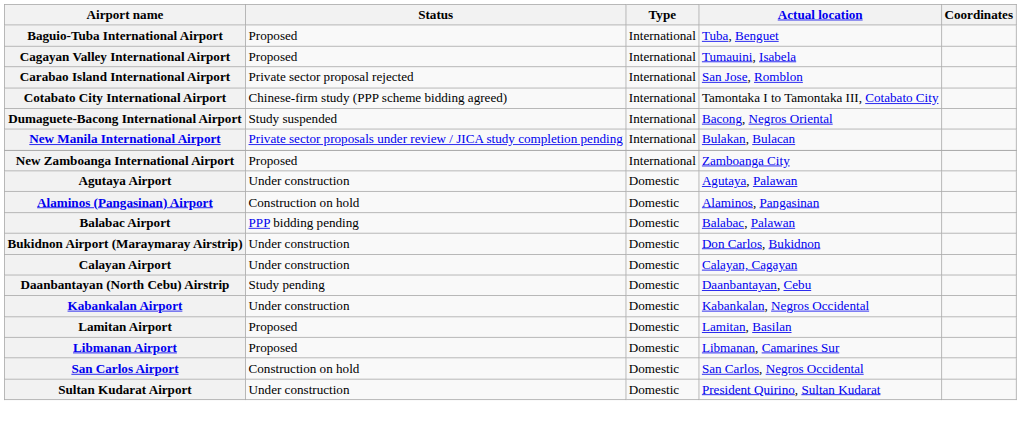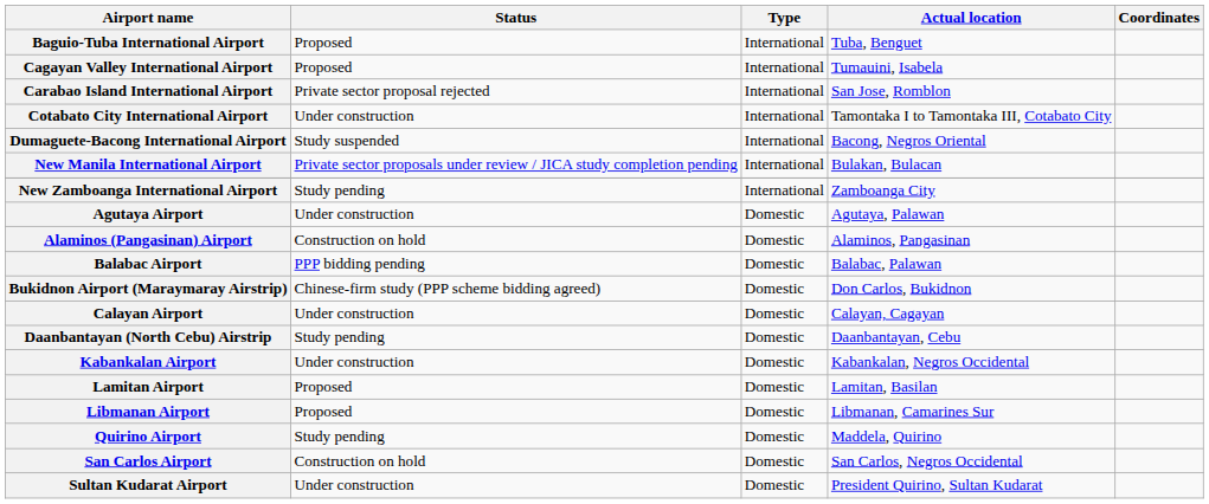Cotabato City International Airport | Status: Chinese-firm study (PPP scheme bidding agreed) -> Under construction
New Zamboanga International Airport | Status: Proposed -> Study pending
Bukidnon Airport (Maraymaray Airstrip) | Status: Under construction -> Chinese-firm study (PPP scheme bidding agreed)
+ row: Quirino Airport | Study pending | Domestic | Maddela, Quirino
